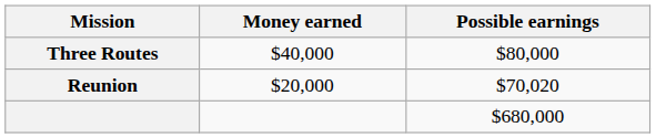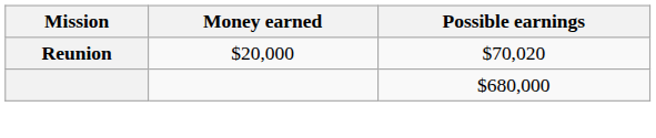- row: Three Routes | $40,000 | $80,000
